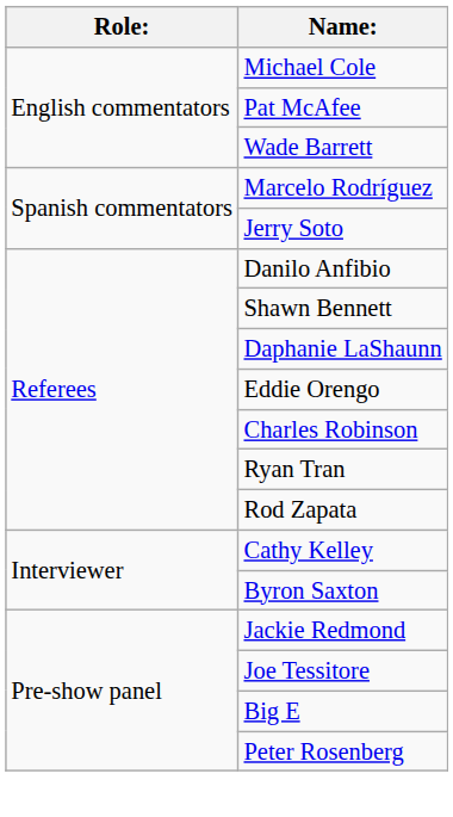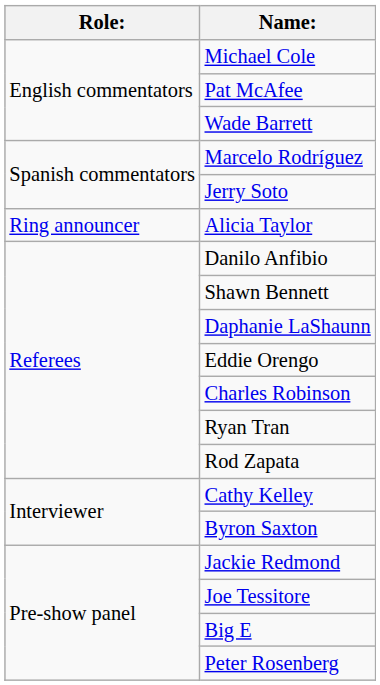+ row: Ring announcer | Alicia Taylor
